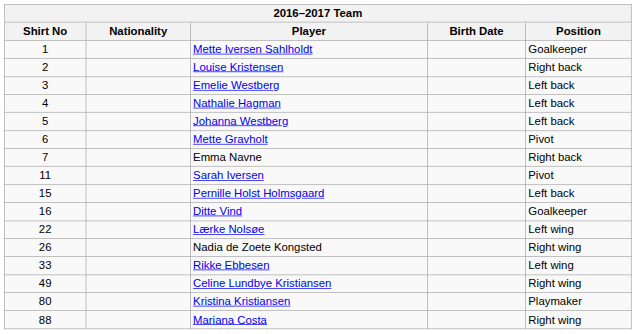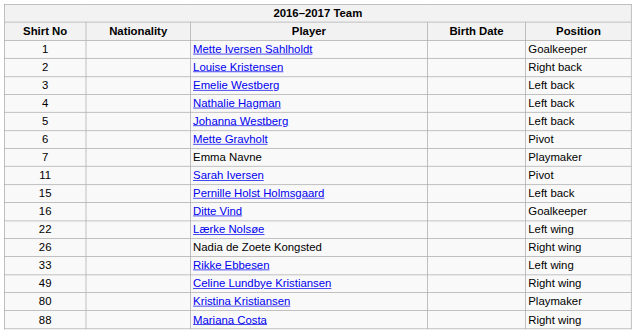Emma Navne | Position: Right back -> Playmaker
